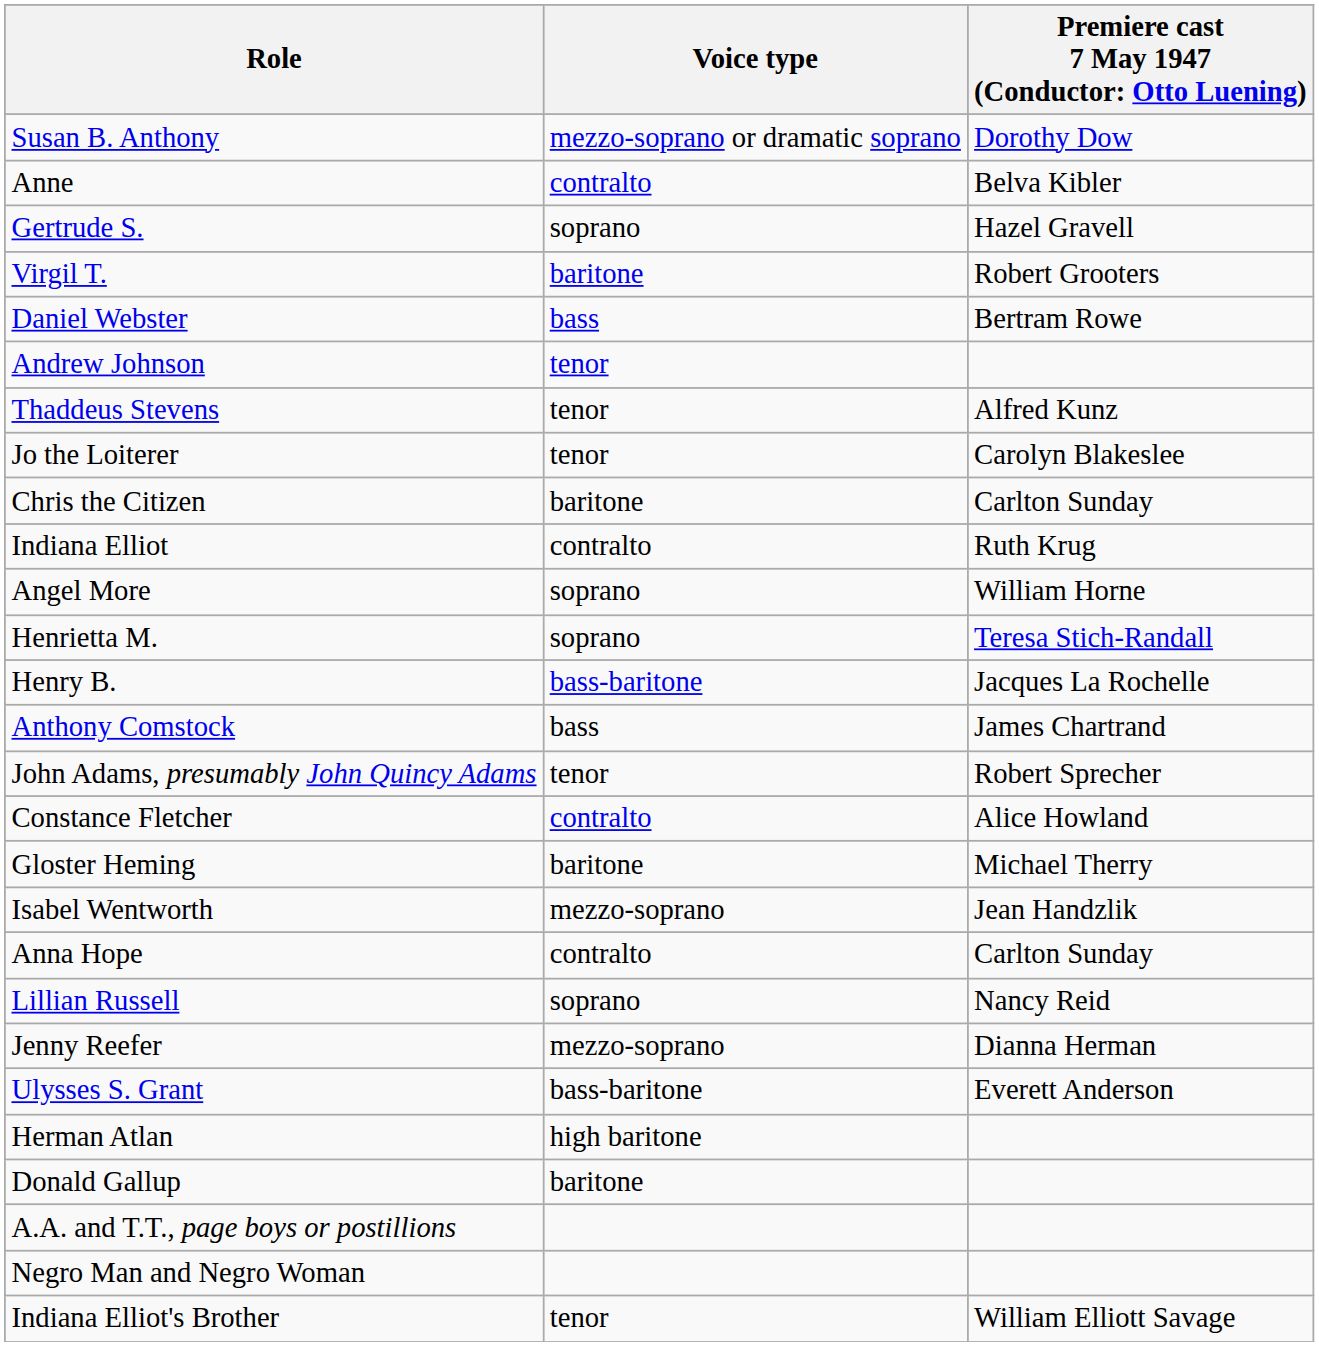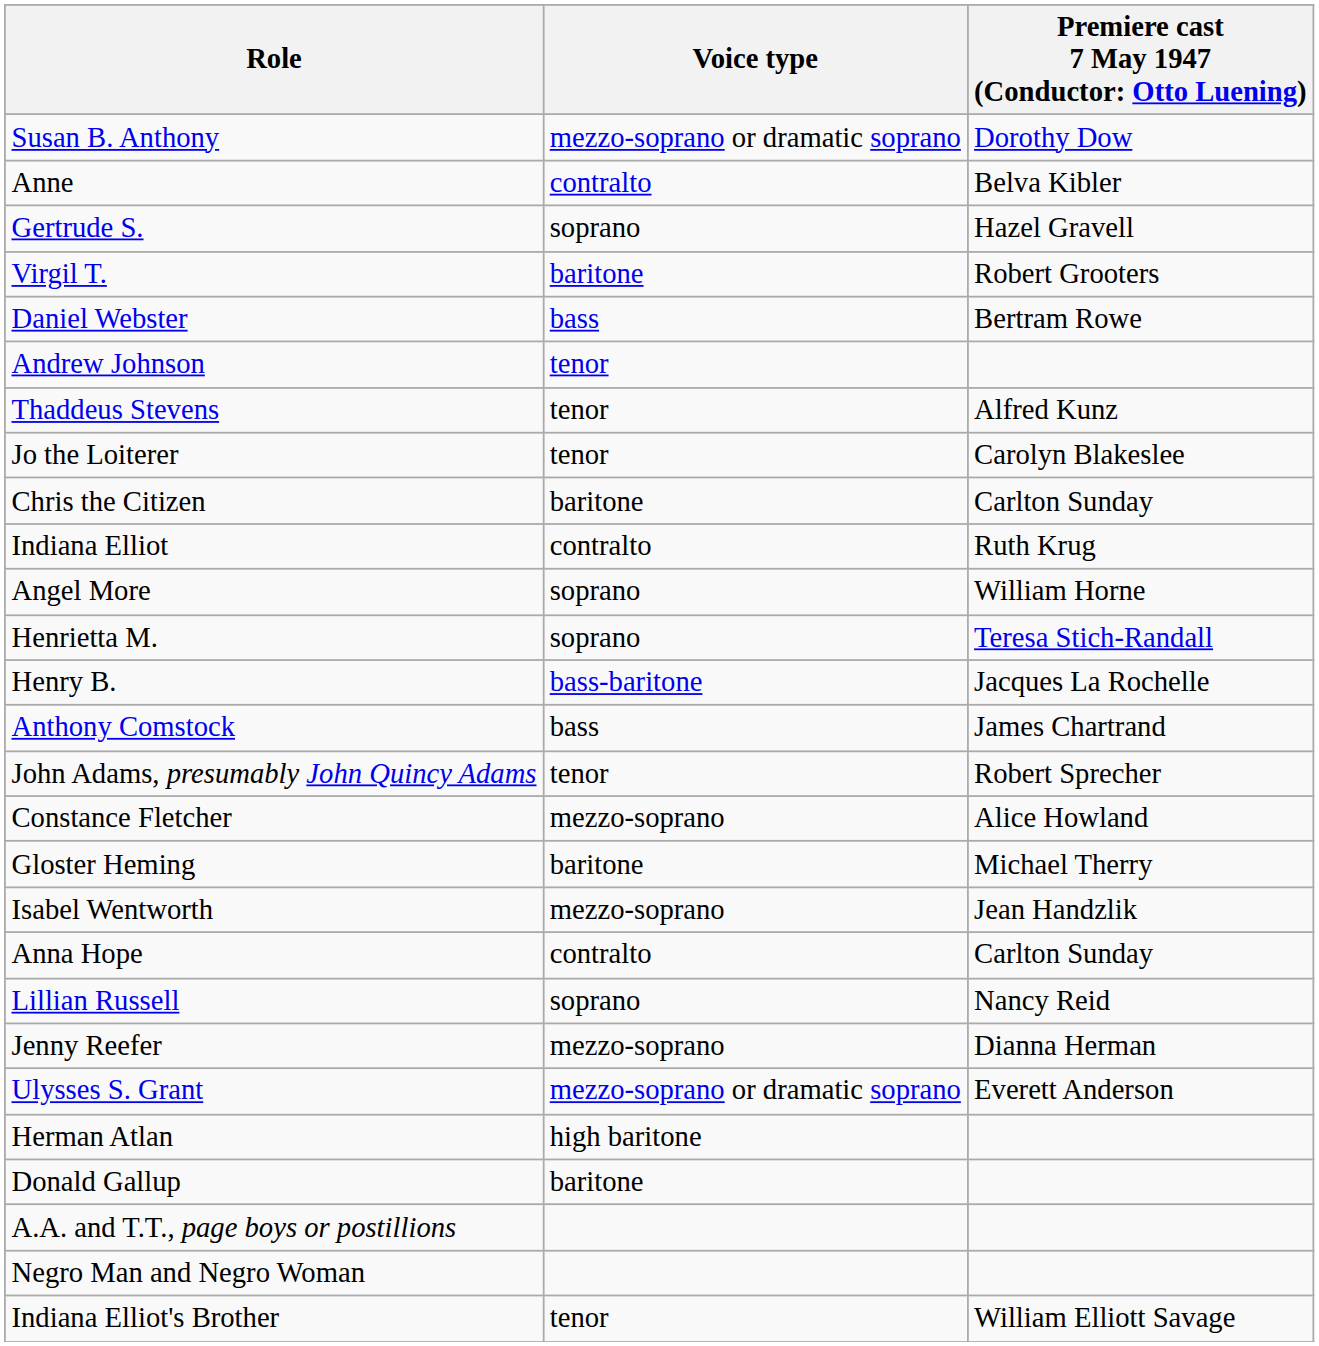Constance Fletcher | Voice type: contralto -> mezzo-soprano
Ulysses S. Grant | Voice type: bass-baritone -> mezzo-soprano or dramatic soprano
